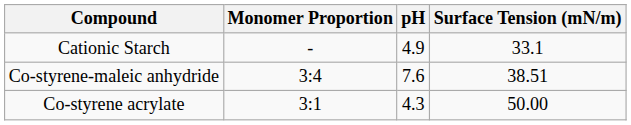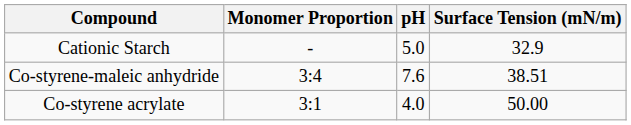Cationic Starch | pH: 4.9 -> 5.0
Cationic Starch | Surface Tension (mN/m): 33.1 -> 32.9
Co-styrene acrylate | pH: 4.3 -> 4.0
